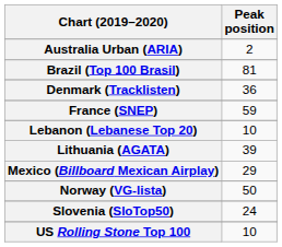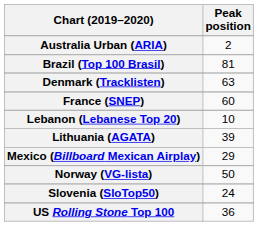Denmark (Tracklisten) | Peak position: 36 -> 63
France (SNEP) | Peak position: 59 -> 60
US Rolling Stone Top 100 | Peak position: 10 -> 36
